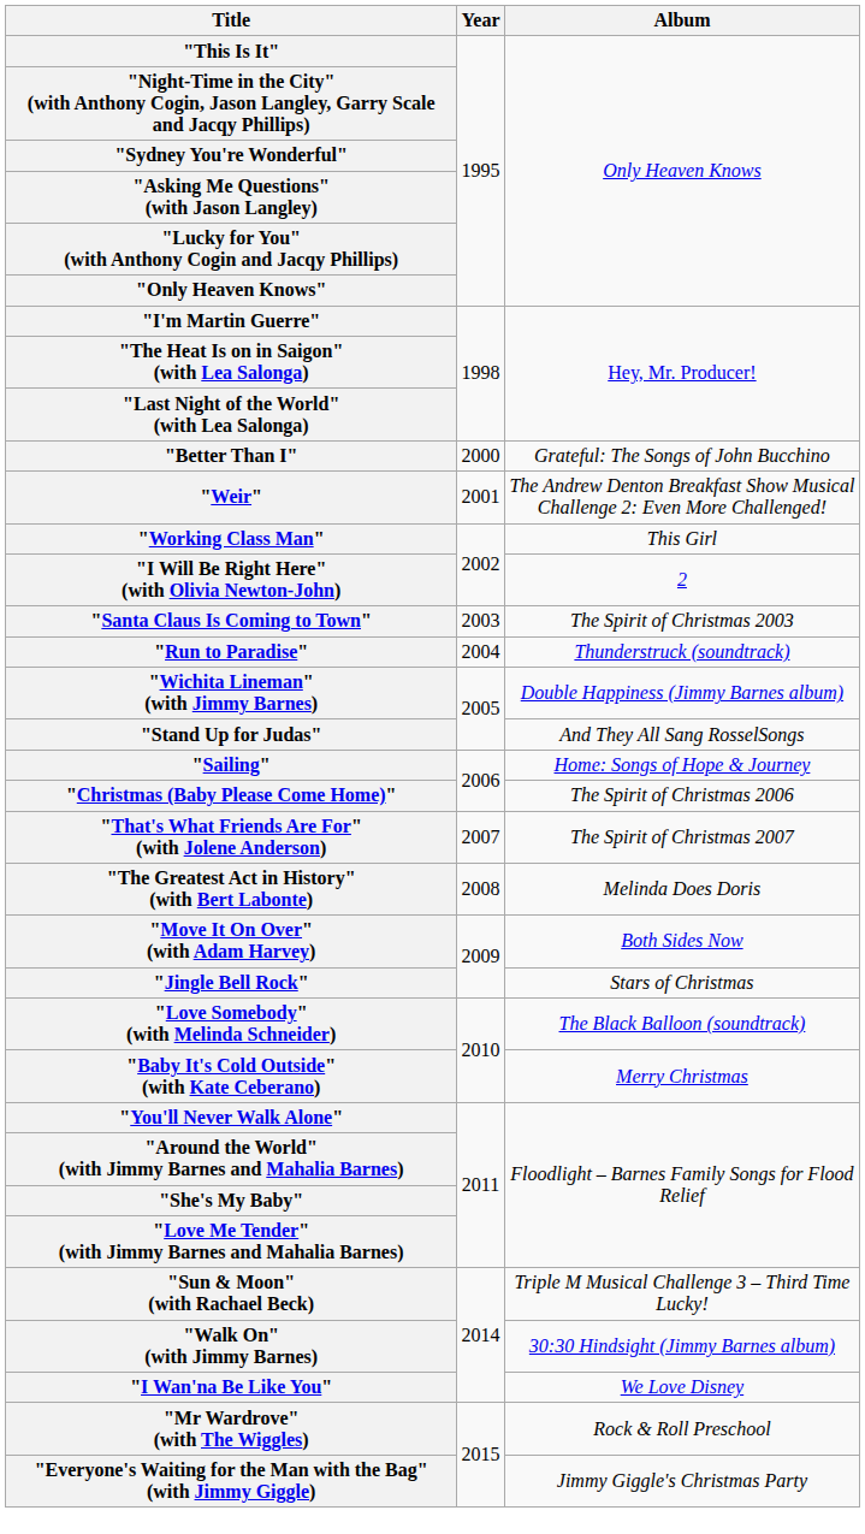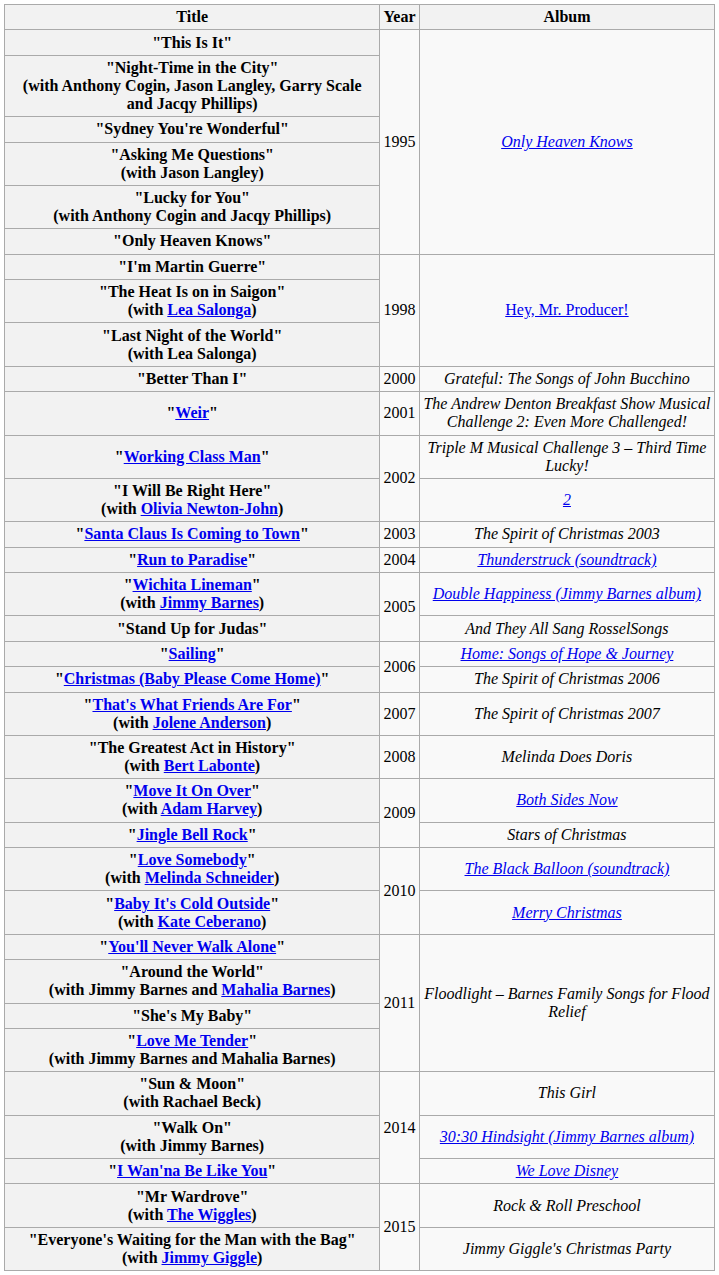"Working Class Man" | Album: This Girl -> Triple M Musical Challenge 3 – Third Time Lucky!
"Sun & Moon" (with Rachael Beck) | Album: Triple M Musical Challenge 3 – Third Time Lucky! -> This Girl
